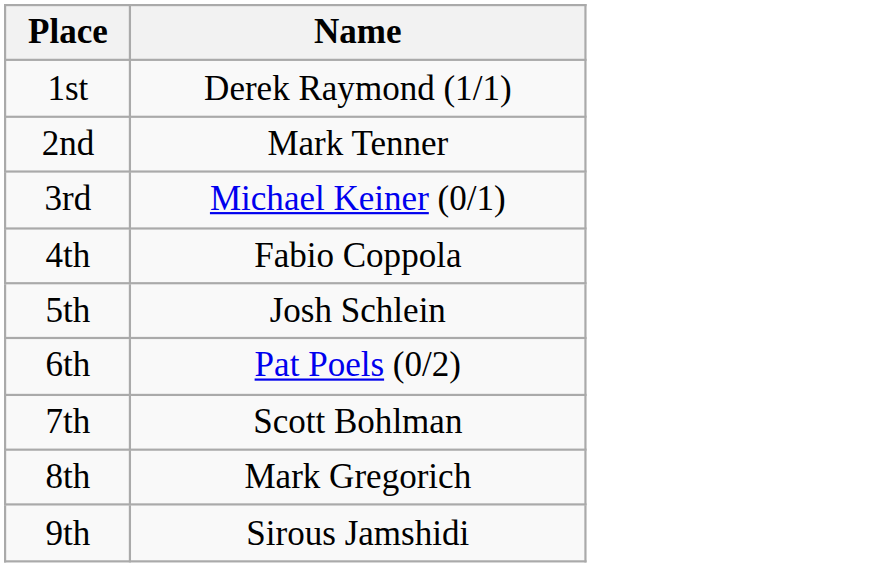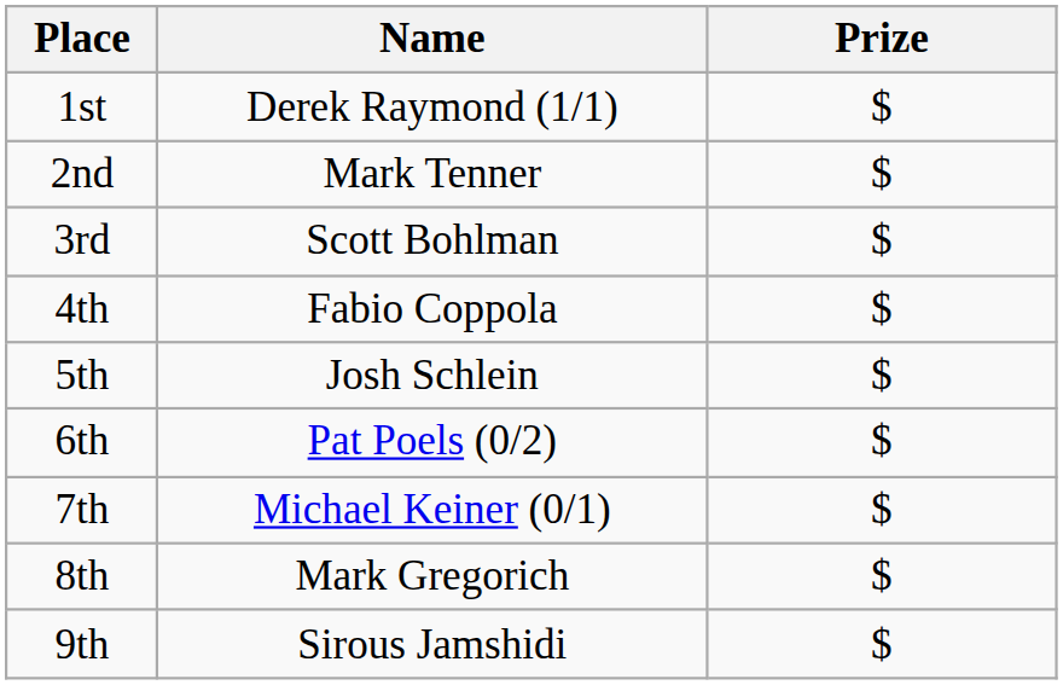+ column: Prize | $ | $ | $ | $ | $ | $ | $ | $ | $
3rd | Name: Michael Keiner (0/1) -> Scott Bohlman
7th | Name: Scott Bohlman -> Michael Keiner (0/1)
